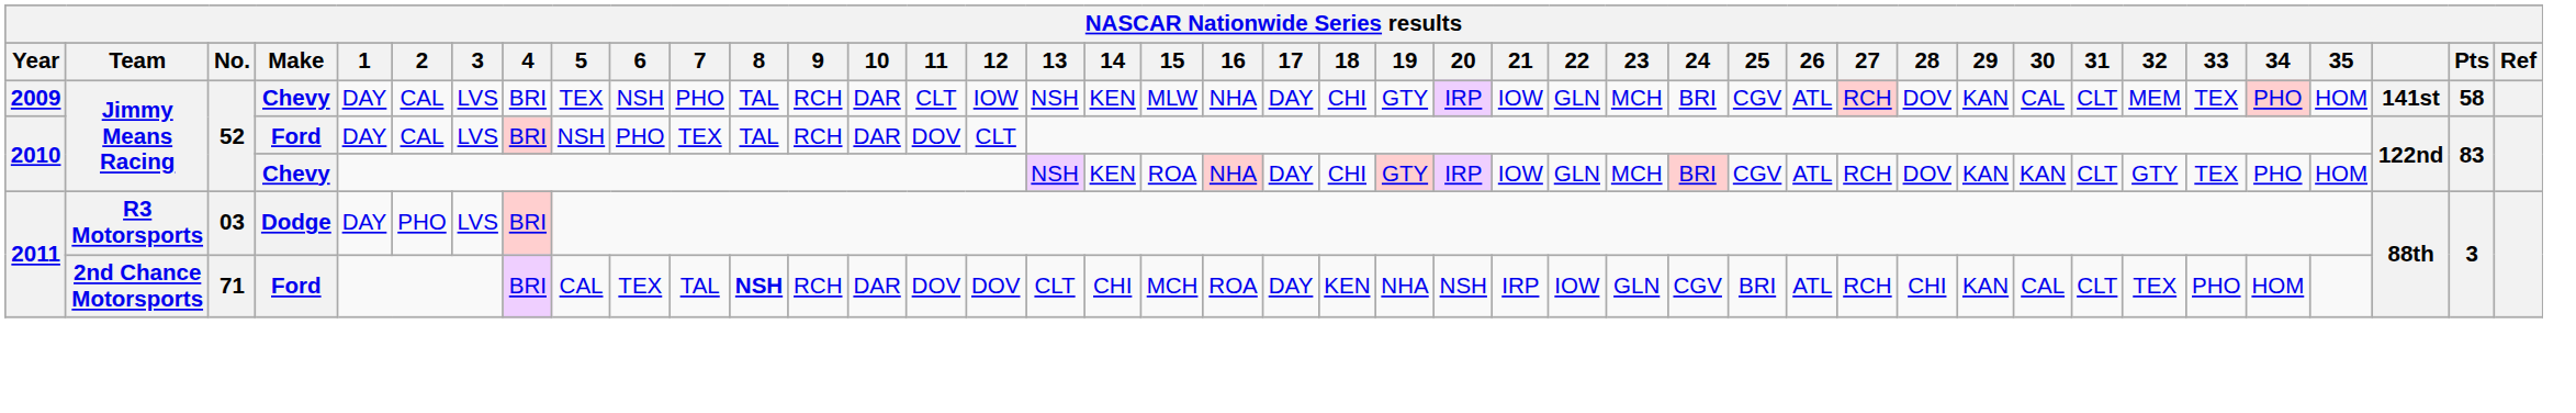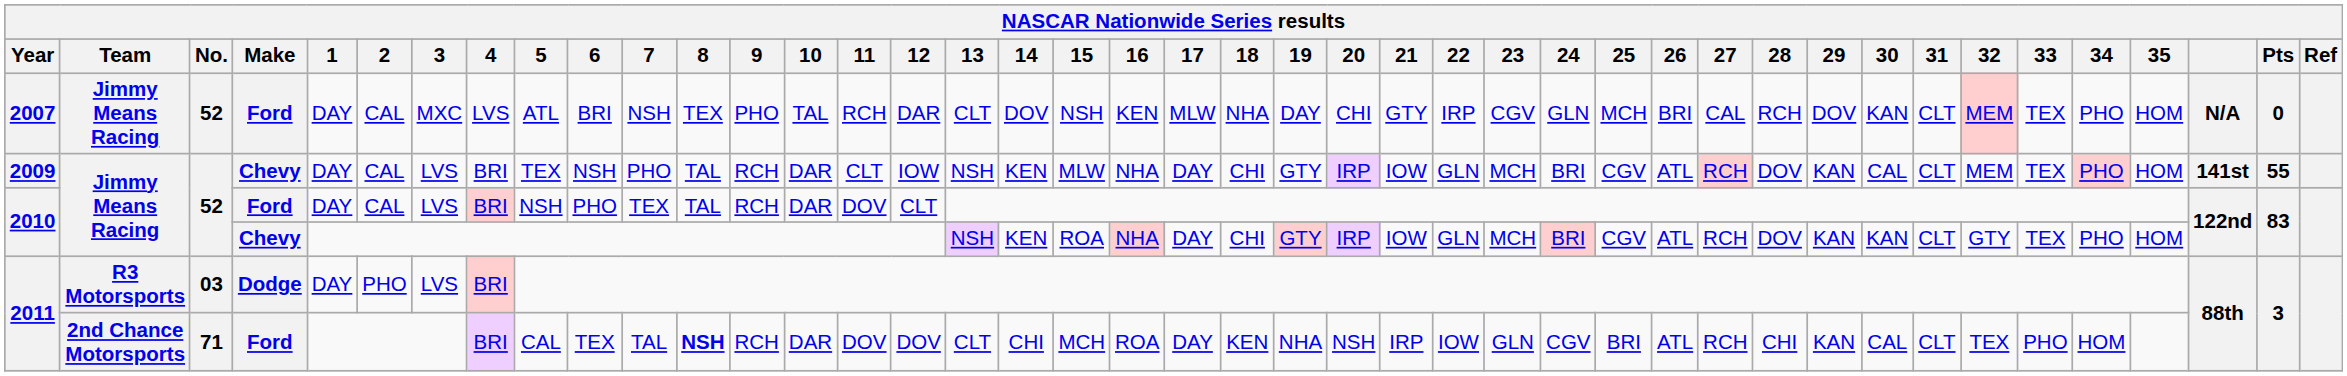+ row: 2007 | Jimmy Means Racing | 52 | Ford | DAY | CAL | MXC | LVS | ATL | BRI | NSH | TEX | PHO | TAL | RCH | DAR | CLT | DOV | NSH | KEN | MLW | NHA | DAY | CHI | GTY | IRP | CGV | GLN | MCH | BRI | CAL | RCH | DOV | KAN | CLT | MEM | TEX | PHO | HOM | N/A | 0
2009 | Pts: 58 -> 55
